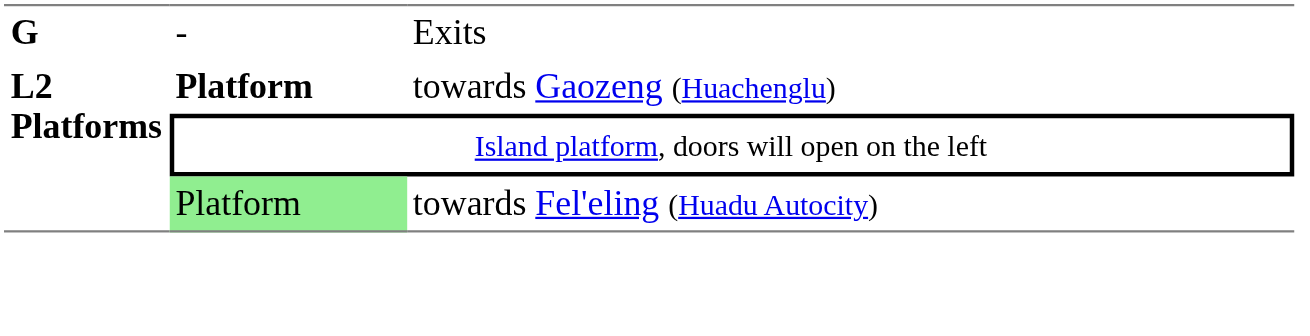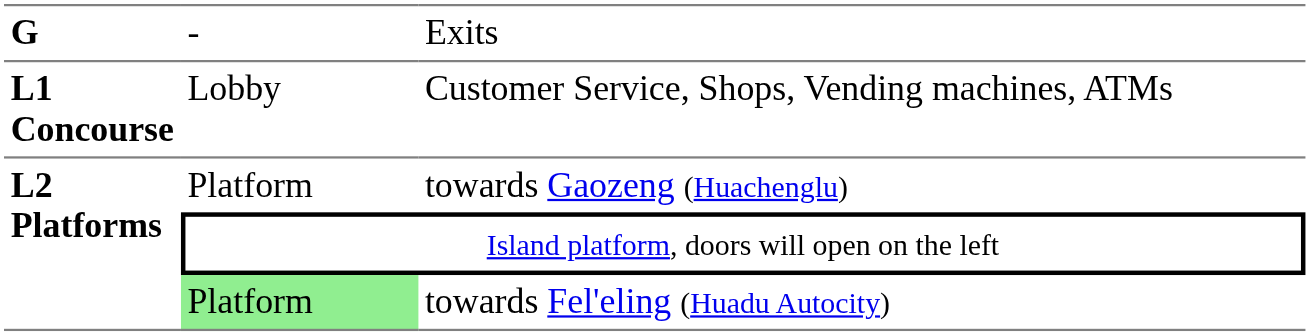+ row: L1 Concourse | Lobby | Customer Service, Shops, Vending machines, ATMs
towards Gaozeng (Huachenglu) | column 2: bold -> normal
